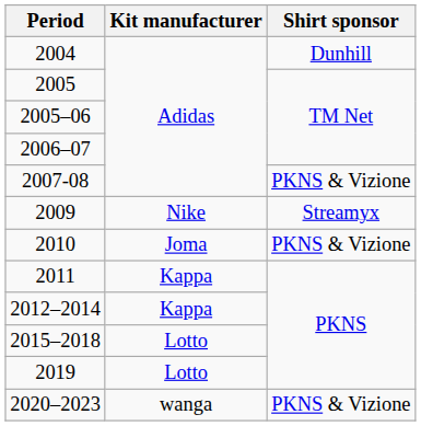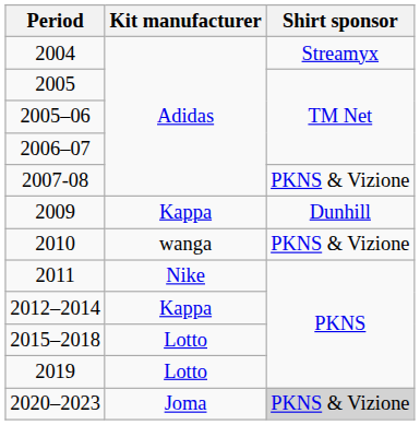2004 | Shirt sponsor: Dunhill -> Streamyx
2009 | Kit manufacturer: Nike -> Kappa
2009 | Shirt sponsor: Streamyx -> Dunhill
2010 | Kit manufacturer: Joma -> wanga
2011 | Kit manufacturer: Kappa -> Nike
2020–2023 | Kit manufacturer: wanga -> Joma
2020–2023 | Shirt sponsor: no background -> lightgrey background
